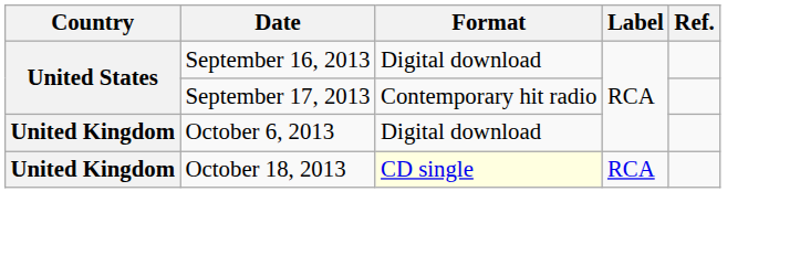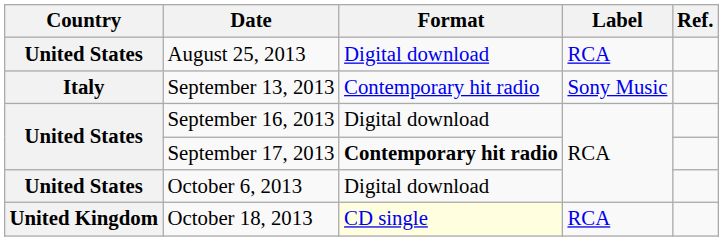+ row: United States | August 25, 2013 | Digital download | RCA
+ row: Italy | September 13, 2013 | Contemporary hit radio | Sony Music
September 17, 2013 | Format: normal -> bold
October 6, 2013 | Country: United Kingdom -> United States
